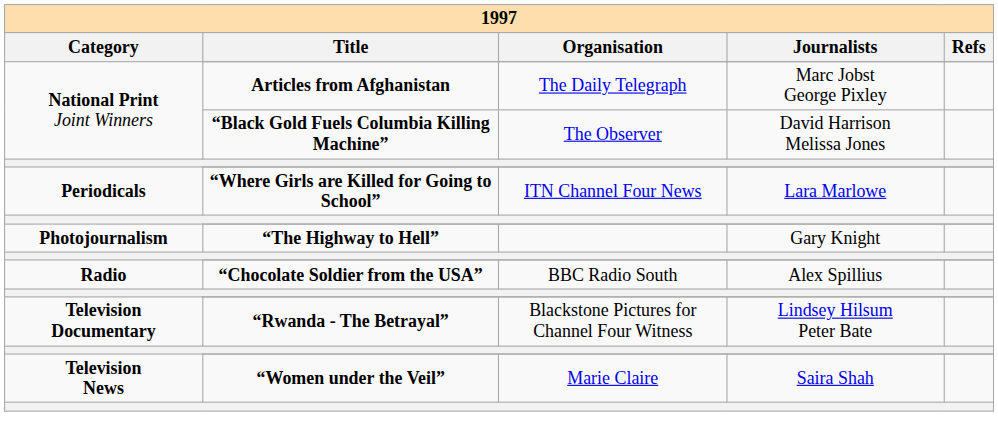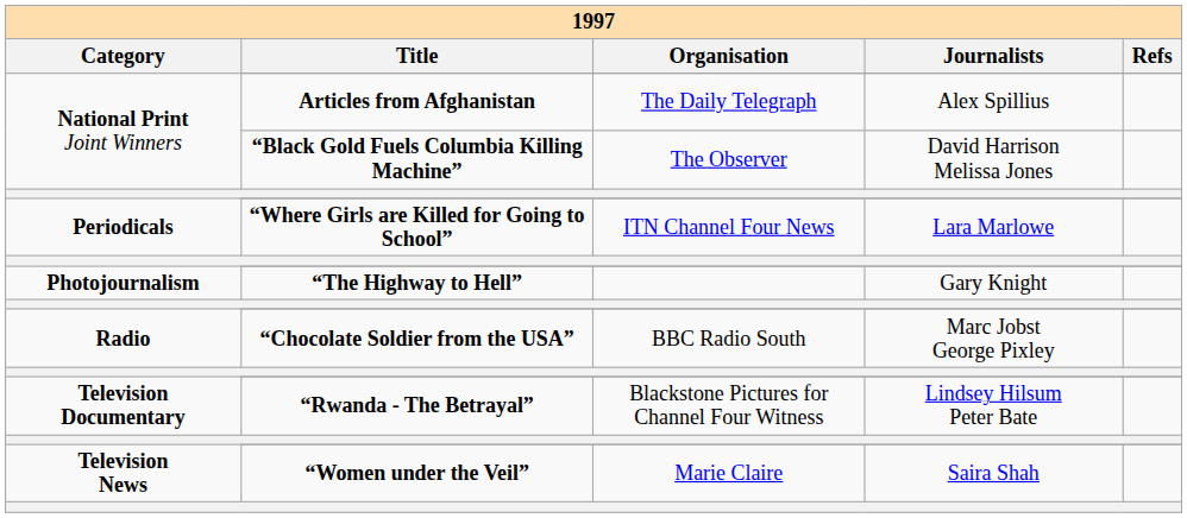Articles from Afghanistan | 1997 / Journalists: Marc Jobst George Pixley -> Alex Spillius
“Chocolate Soldier from the USA” | 1997 / Journalists: Alex Spillius -> Marc Jobst George Pixley
